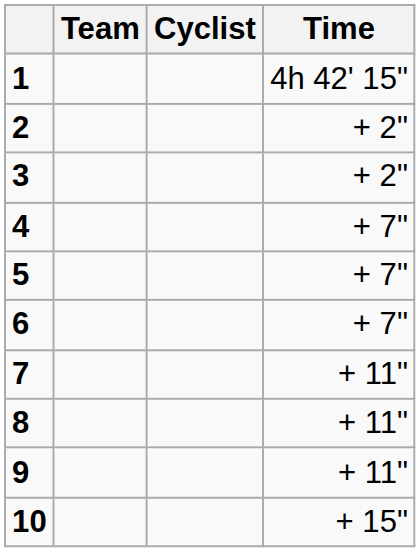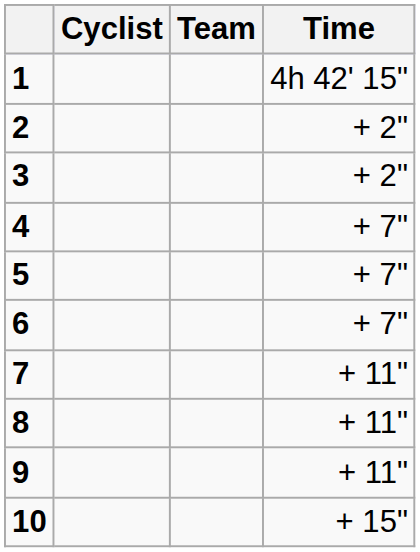columns swapped: Cyclist <-> Team
